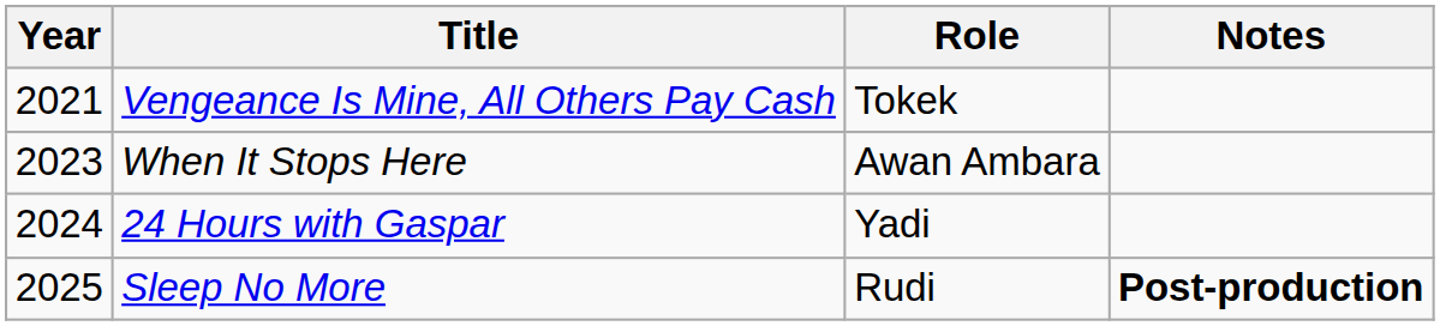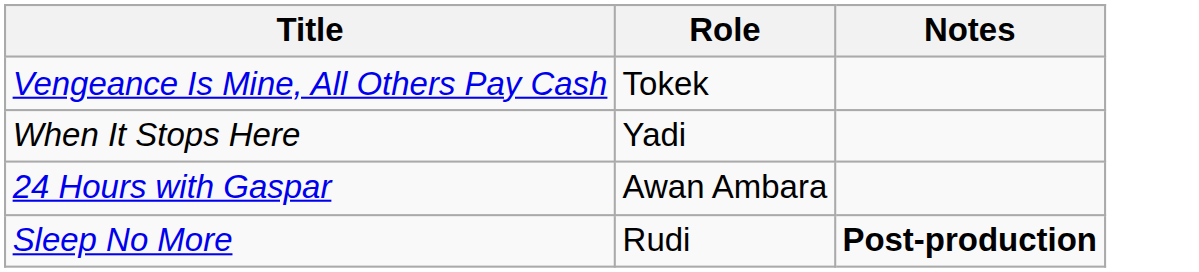- column: Year | 2021 | 2023 | 2024 | 2025
When It Stops Here | Role: Awan Ambara -> Yadi
24 Hours with Gaspar | Role: Yadi -> Awan Ambara
